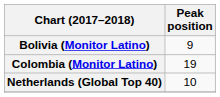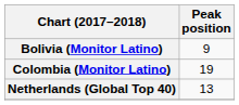Netherlands (Global Top 40) | Peak position: 10 -> 13
